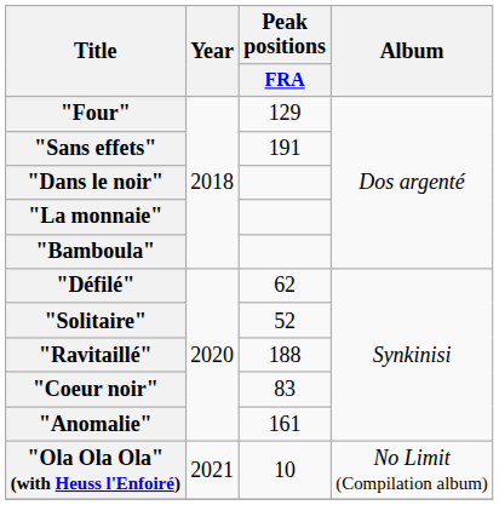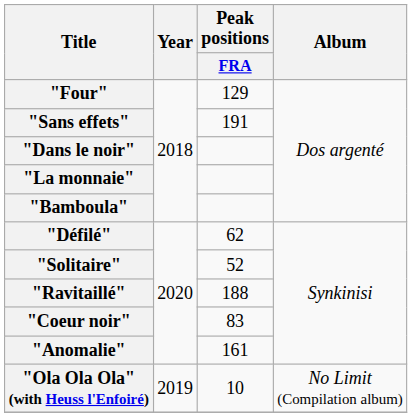"Ola Ola Ola" (with Heuss l'Enfoiré) | Year: 2021 -> 2019
